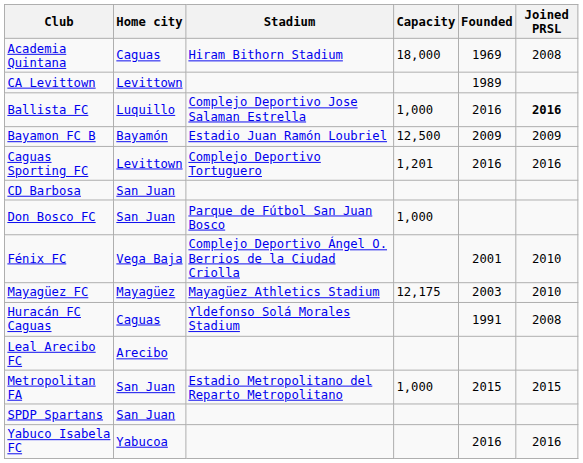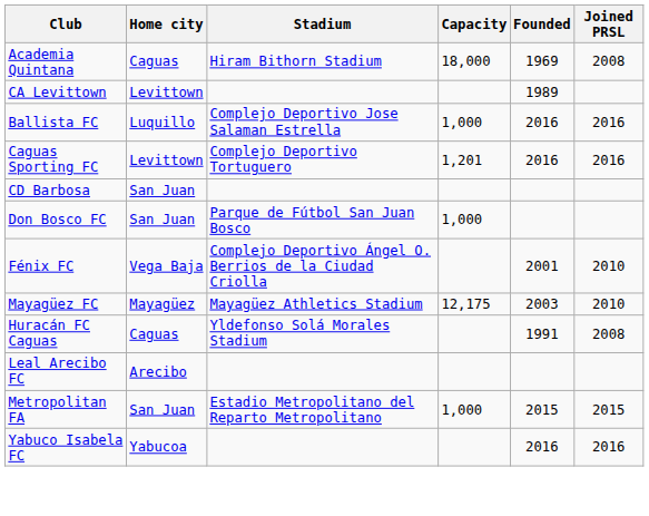Ballista FC | Joined PRSL: bold -> normal
- row: Bayamon FC B | Bayamón | Estadio Juan Ramón Loubriel | 12,500 | 2009 | 2009
- row: SPDP Spartans | San Juan
